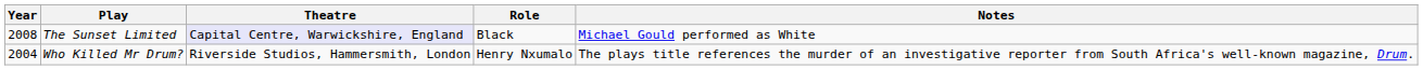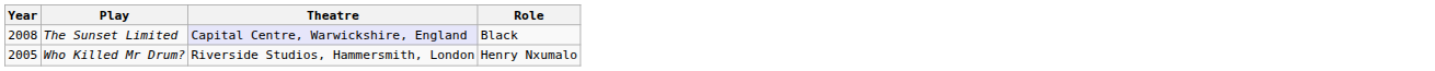- column: Notes | Michael Gould performed as White | The plays title references the murder of an investigative reporter from South Africa's well-known magazine, Drum.
Who Killed Mr Drum? | Year: 2004 -> 2005
